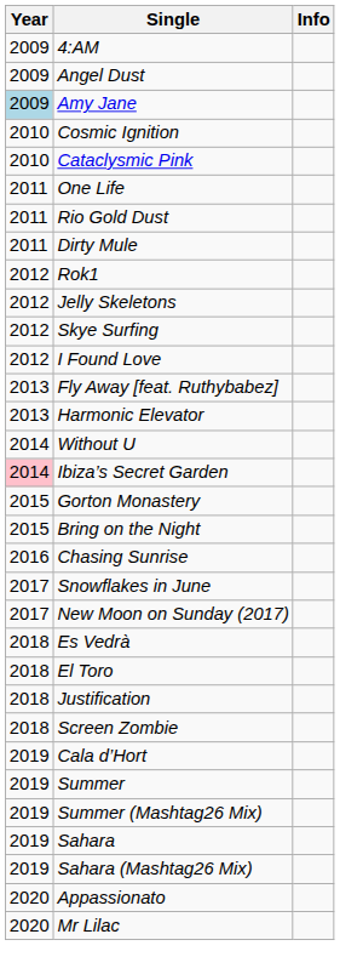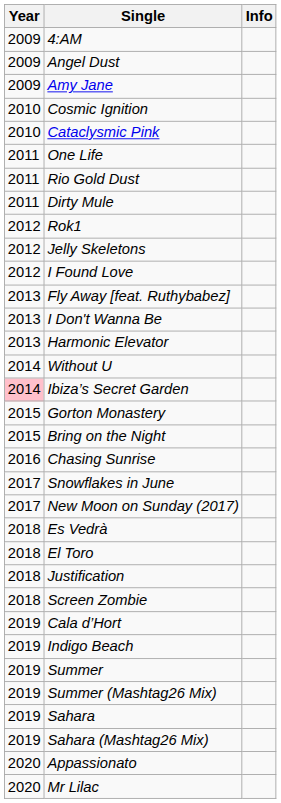Amy Jane | Year: lightblue background -> no background
- row: 2012 | Skye Surfing
+ row: 2013 | I Don't Wanna Be
+ row: 2019 | Indigo Beach
